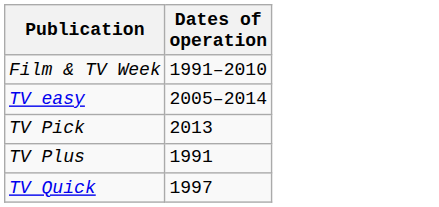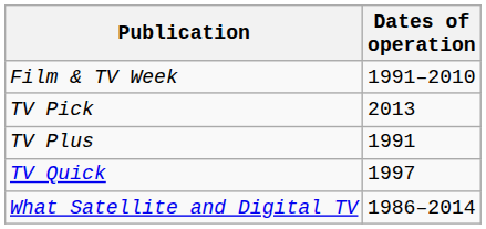- row: TV easy | 2005–2014
+ row: What Satellite and Digital TV | 1986–2014
